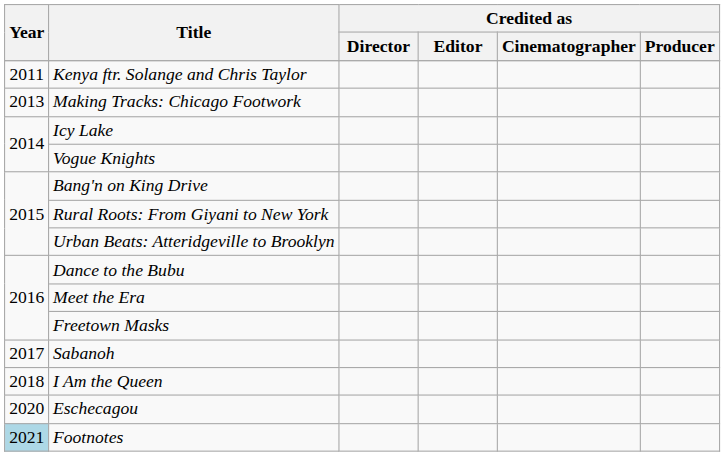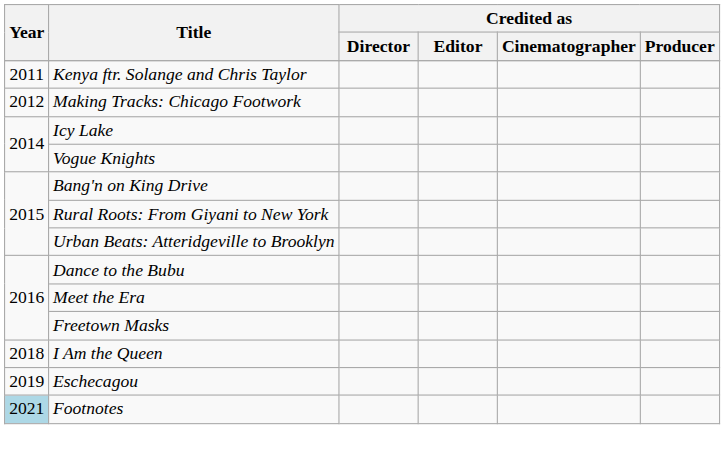Making Tracks: Chicago Footwork | Year: 2013 -> 2012
- row: 2017 | Sabanoh
Eschecagou | Year: 2020 -> 2019
